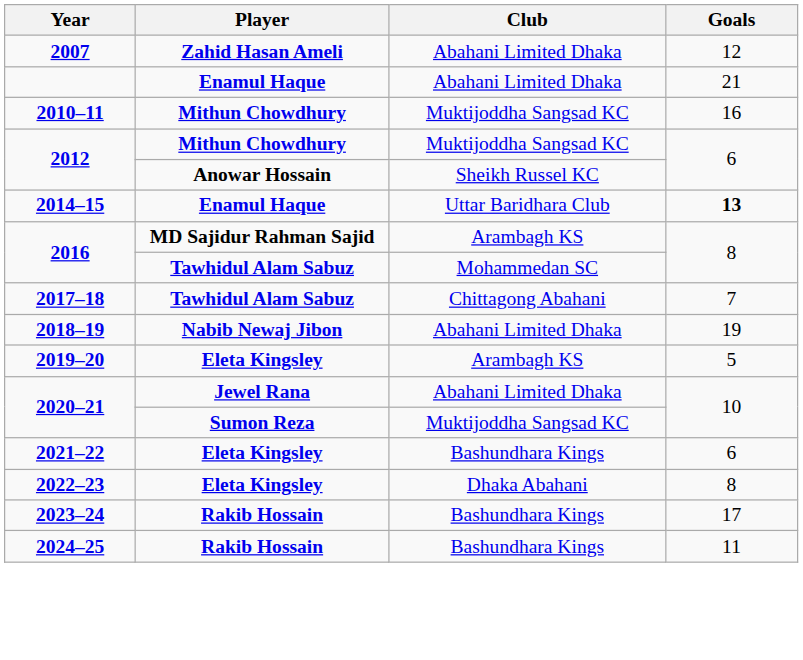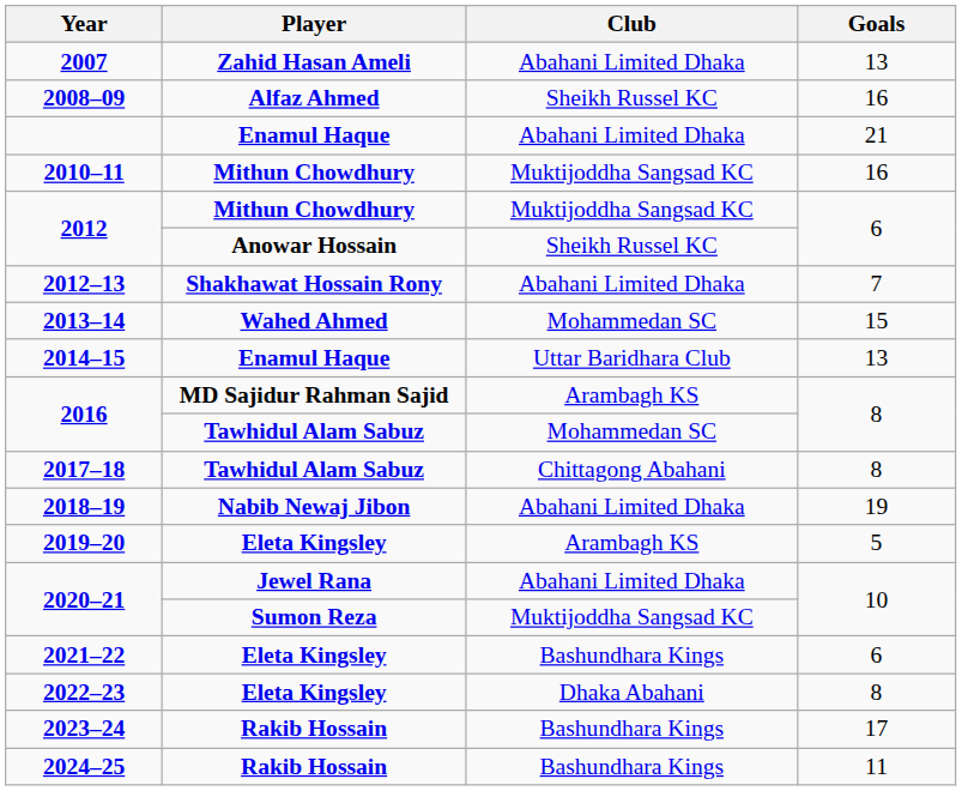2007 | Goals: 12 -> 13
+ row: 2008–09 | Alfaz Ahmed | Sheikh Russel KC | 16
+ row: 2012–13 | Shakhawat Hossain Rony | Abahani Limited Dhaka | 7
+ row: 2013–14 | Wahed Ahmed | Mohammedan SC | 15
2014–15 | Goals: bold -> normal
2017–18 | Goals: 7 -> 8
